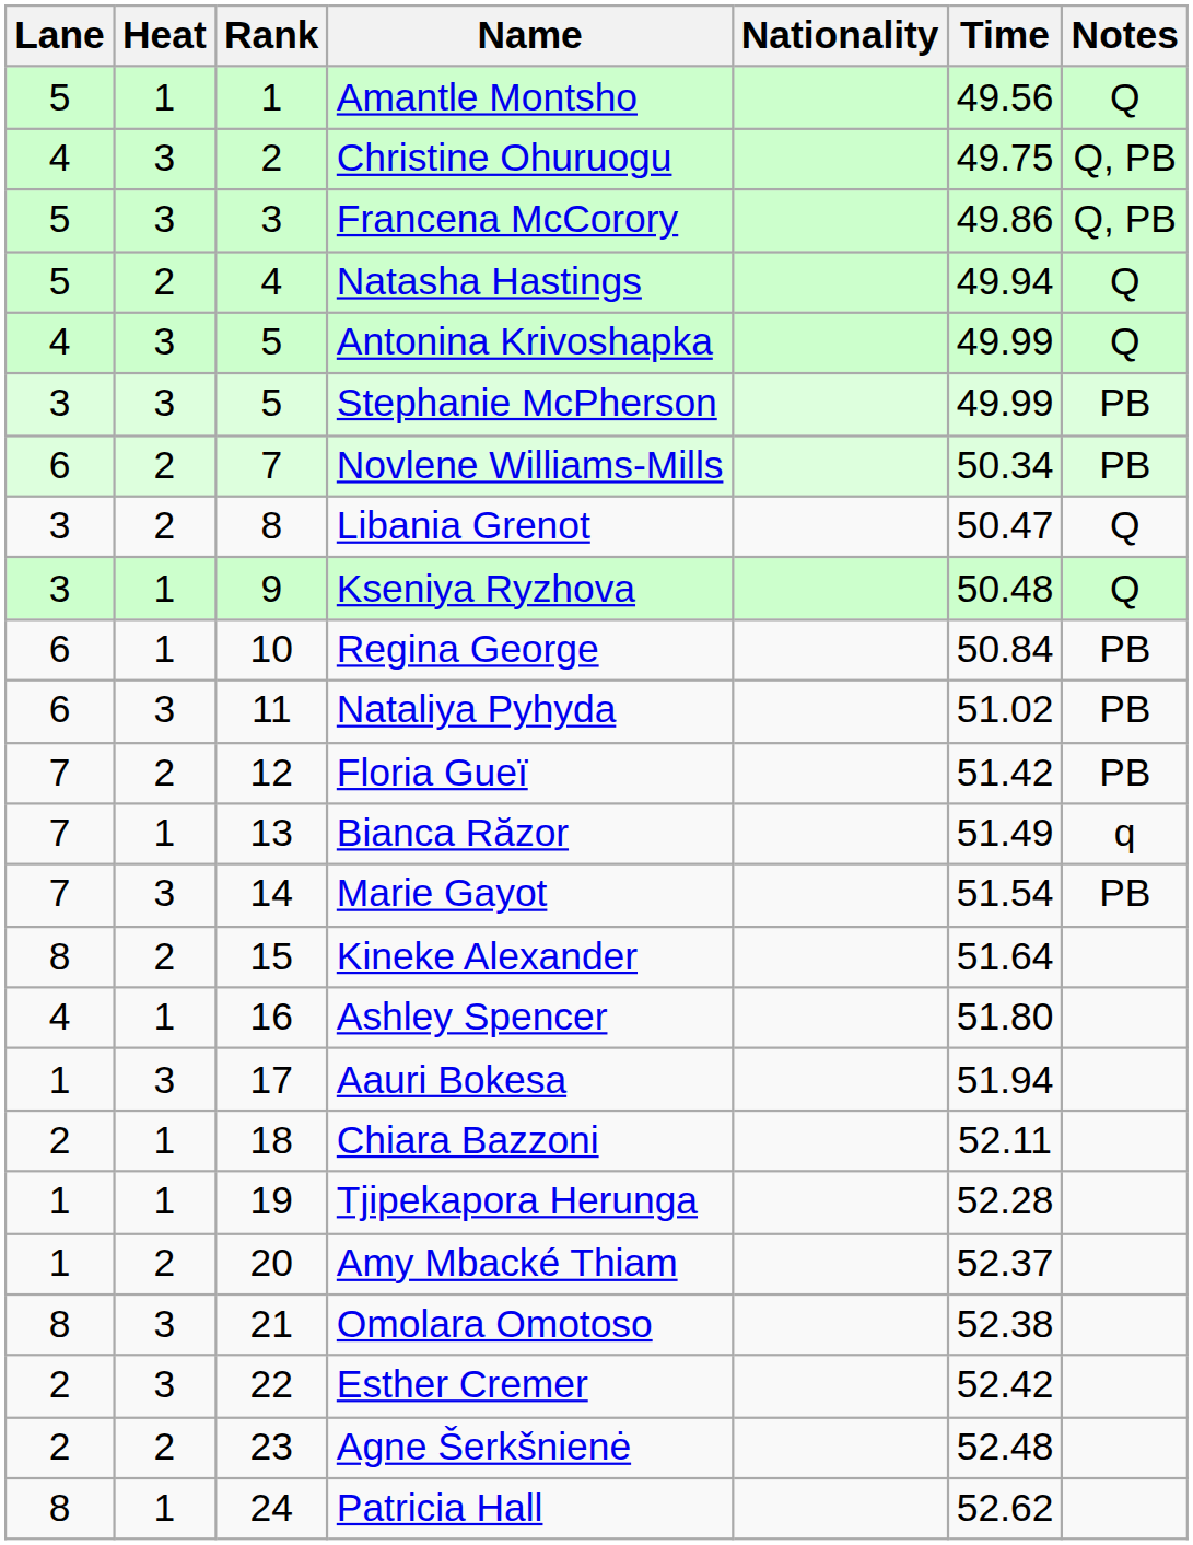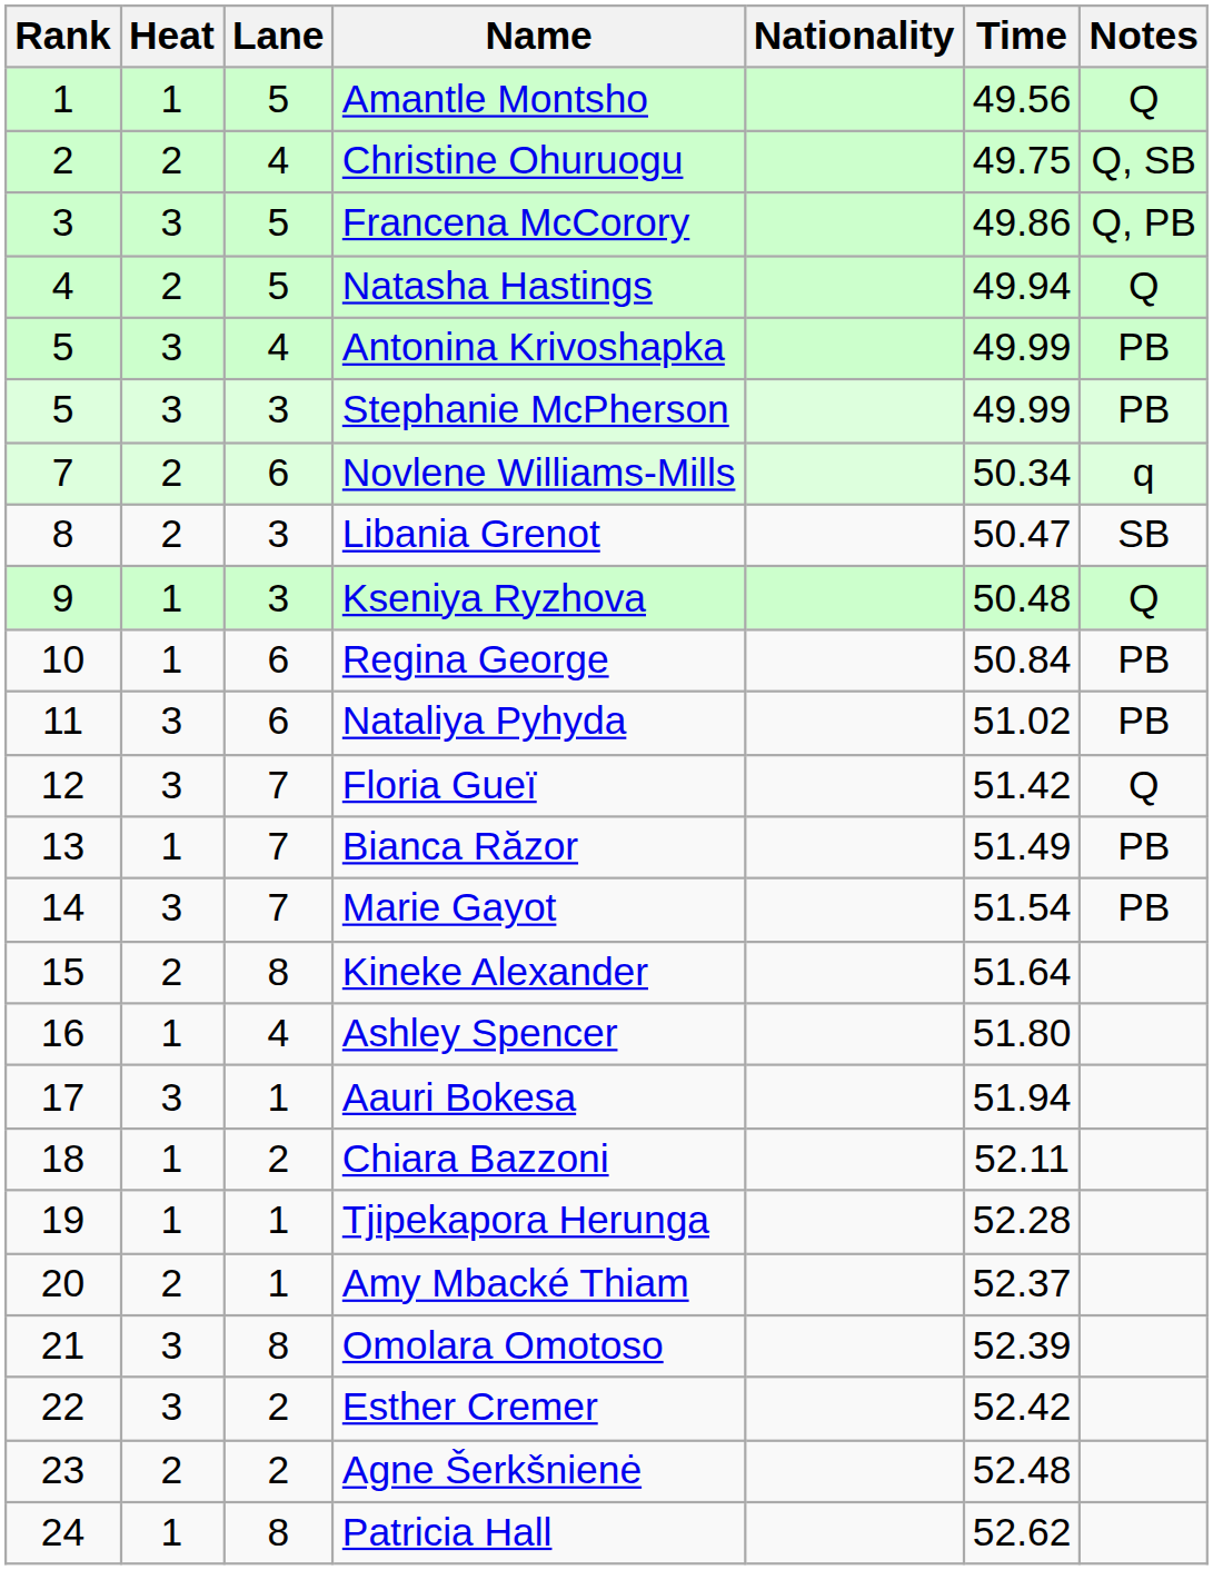columns swapped: Rank <-> Lane
Christine Ohuruogu | Heat: 3 -> 2
Christine Ohuruogu | Notes: Q, PB -> Q, SB
Antonina Krivoshapka | Notes: Q -> PB
Novlene Williams-Mills | Notes: PB -> q
Libania Grenot | Notes: Q -> SB
Floria Gueï | Heat: 2 -> 3
Floria Gueï | Notes: PB -> Q
Bianca Răzor | Notes: q -> PB
Omolara Omotoso | Time: 52.38 -> 52.39
